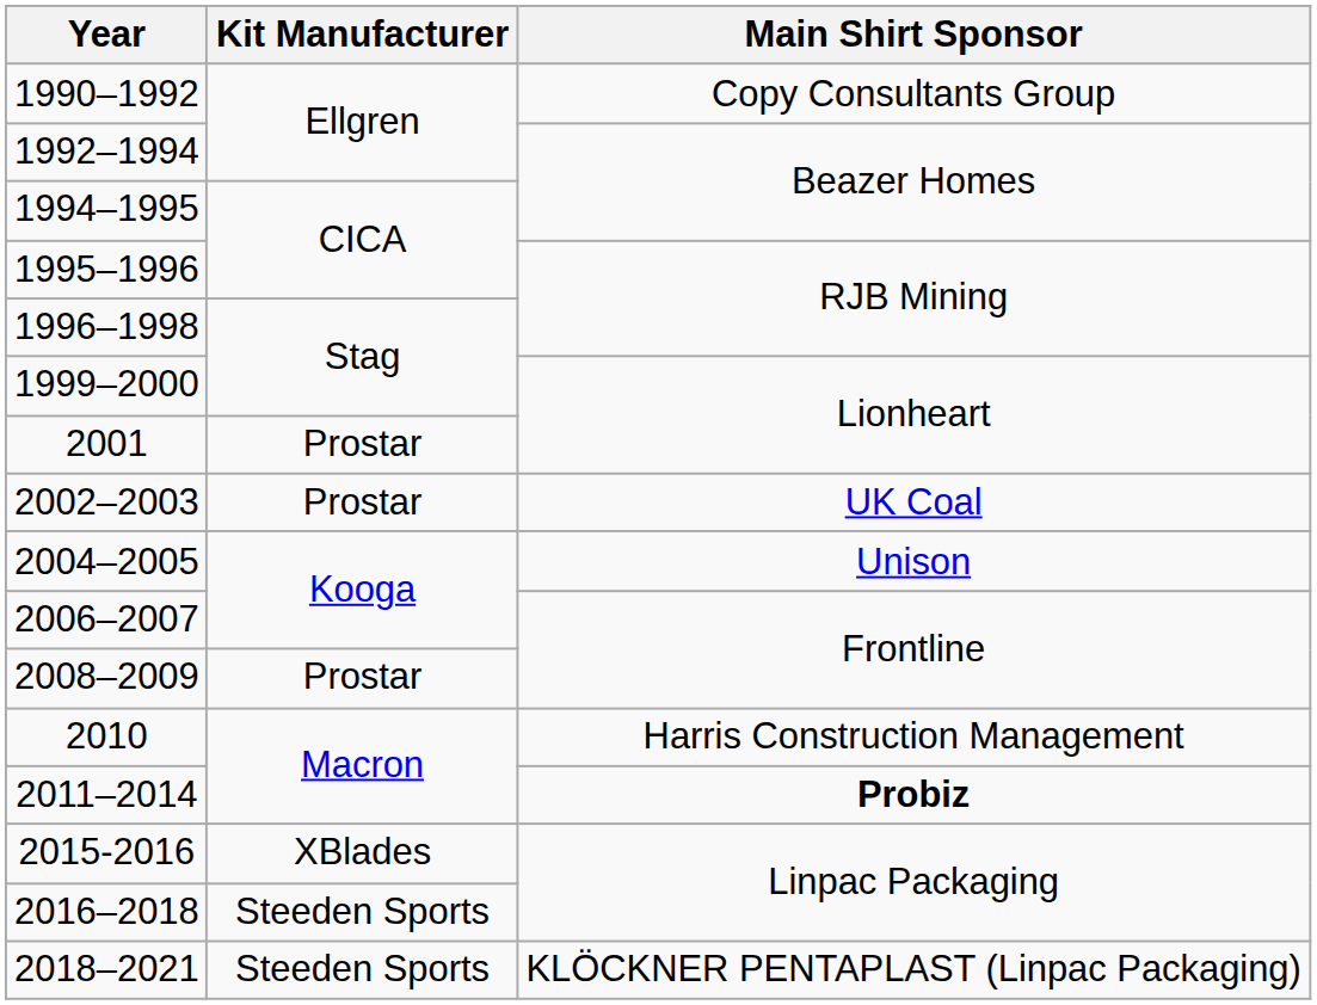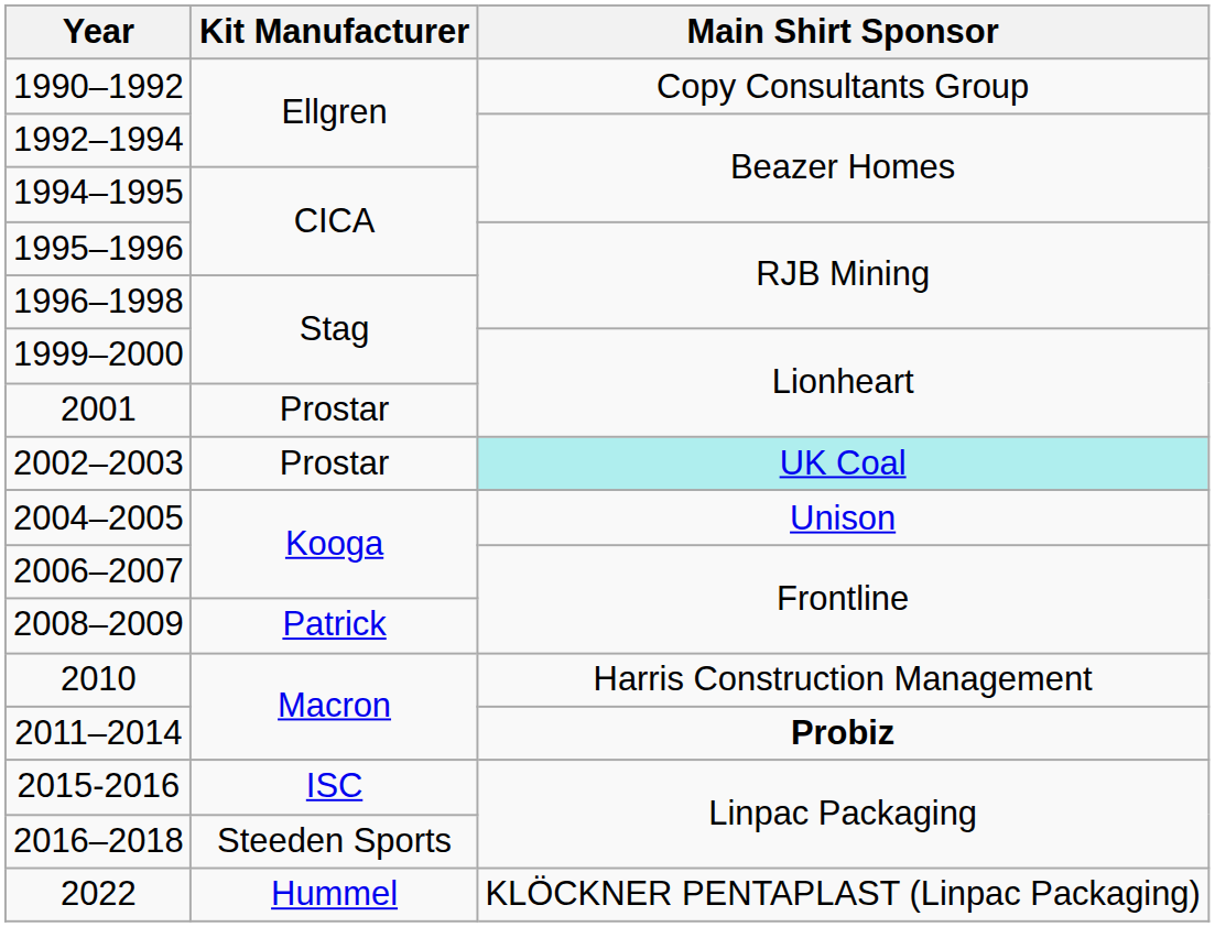2002–2003 | Main Shirt Sponsor: no background -> paleturquoise background
2008–2009 | Kit Manufacturer: Prostar -> Patrick
2015-2016 | Kit Manufacturer: XBlades -> ISC
- row: 2018–2021 | Steeden Sports | KLÖCKNER PENTAPLAST (Linpac Packaging)
+ row: 2022 | Hummel | KLÖCKNER PENTAPLAST (Linpac Packaging)
